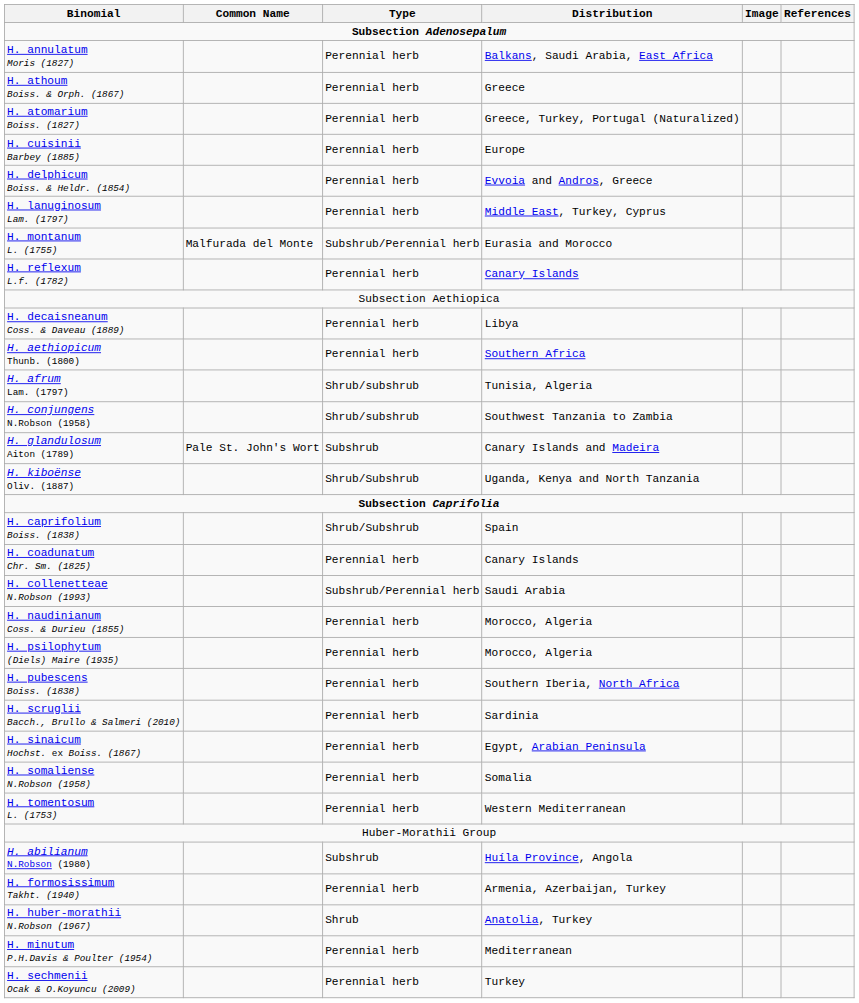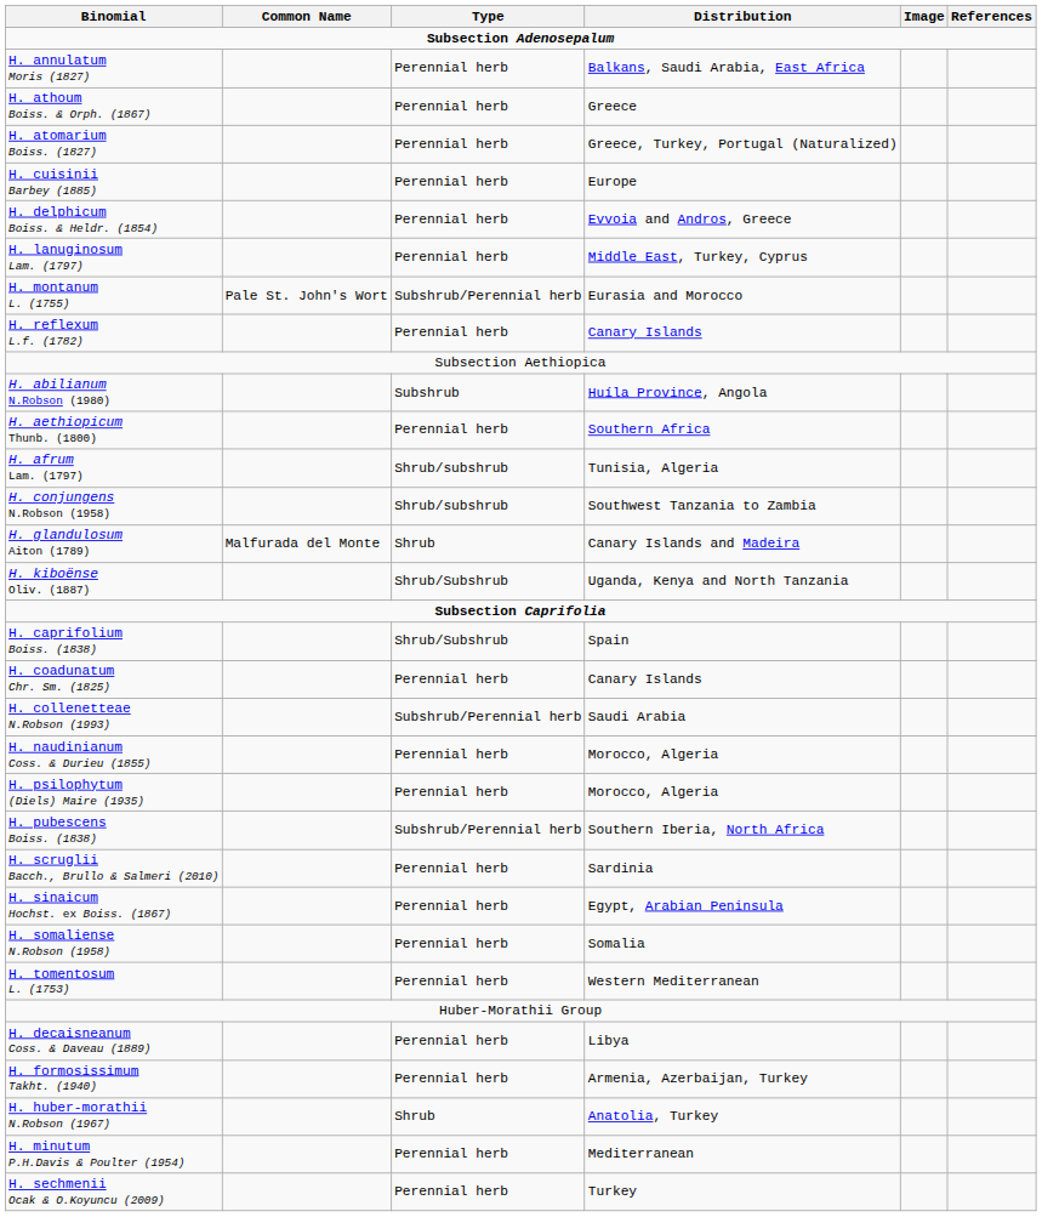H. montanum L. (1755) | Common Name: Malfurada del Monte -> Pale St. John's Wort
rows swapped: H. abilianum N.Robson (1980) <-> H. decaisneanum Coss. & Daveau (1889)
H. glandulosum Aiton (1789) | Common Name: Pale St. John's Wort -> Malfurada del Monte
H. glandulosum Aiton (1789) | Type: Subshrub -> Shrub
H. pubescens Boiss. (1838) | Type: Perennial herb -> Subshrub/Perennial herb
